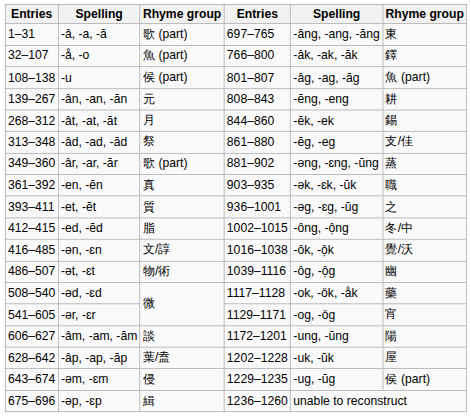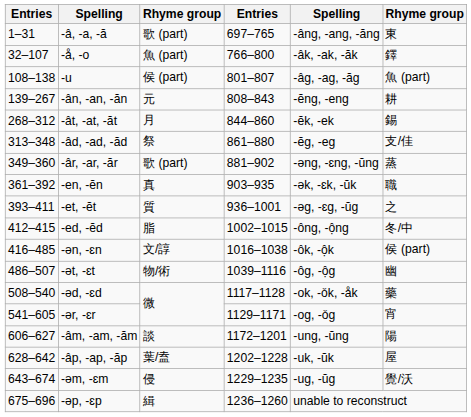-ən, -ɛn | column 6: 覺/沃 -> 侯 (part)
-əm, -ɛm | column 6: 侯 (part) -> 覺/沃
